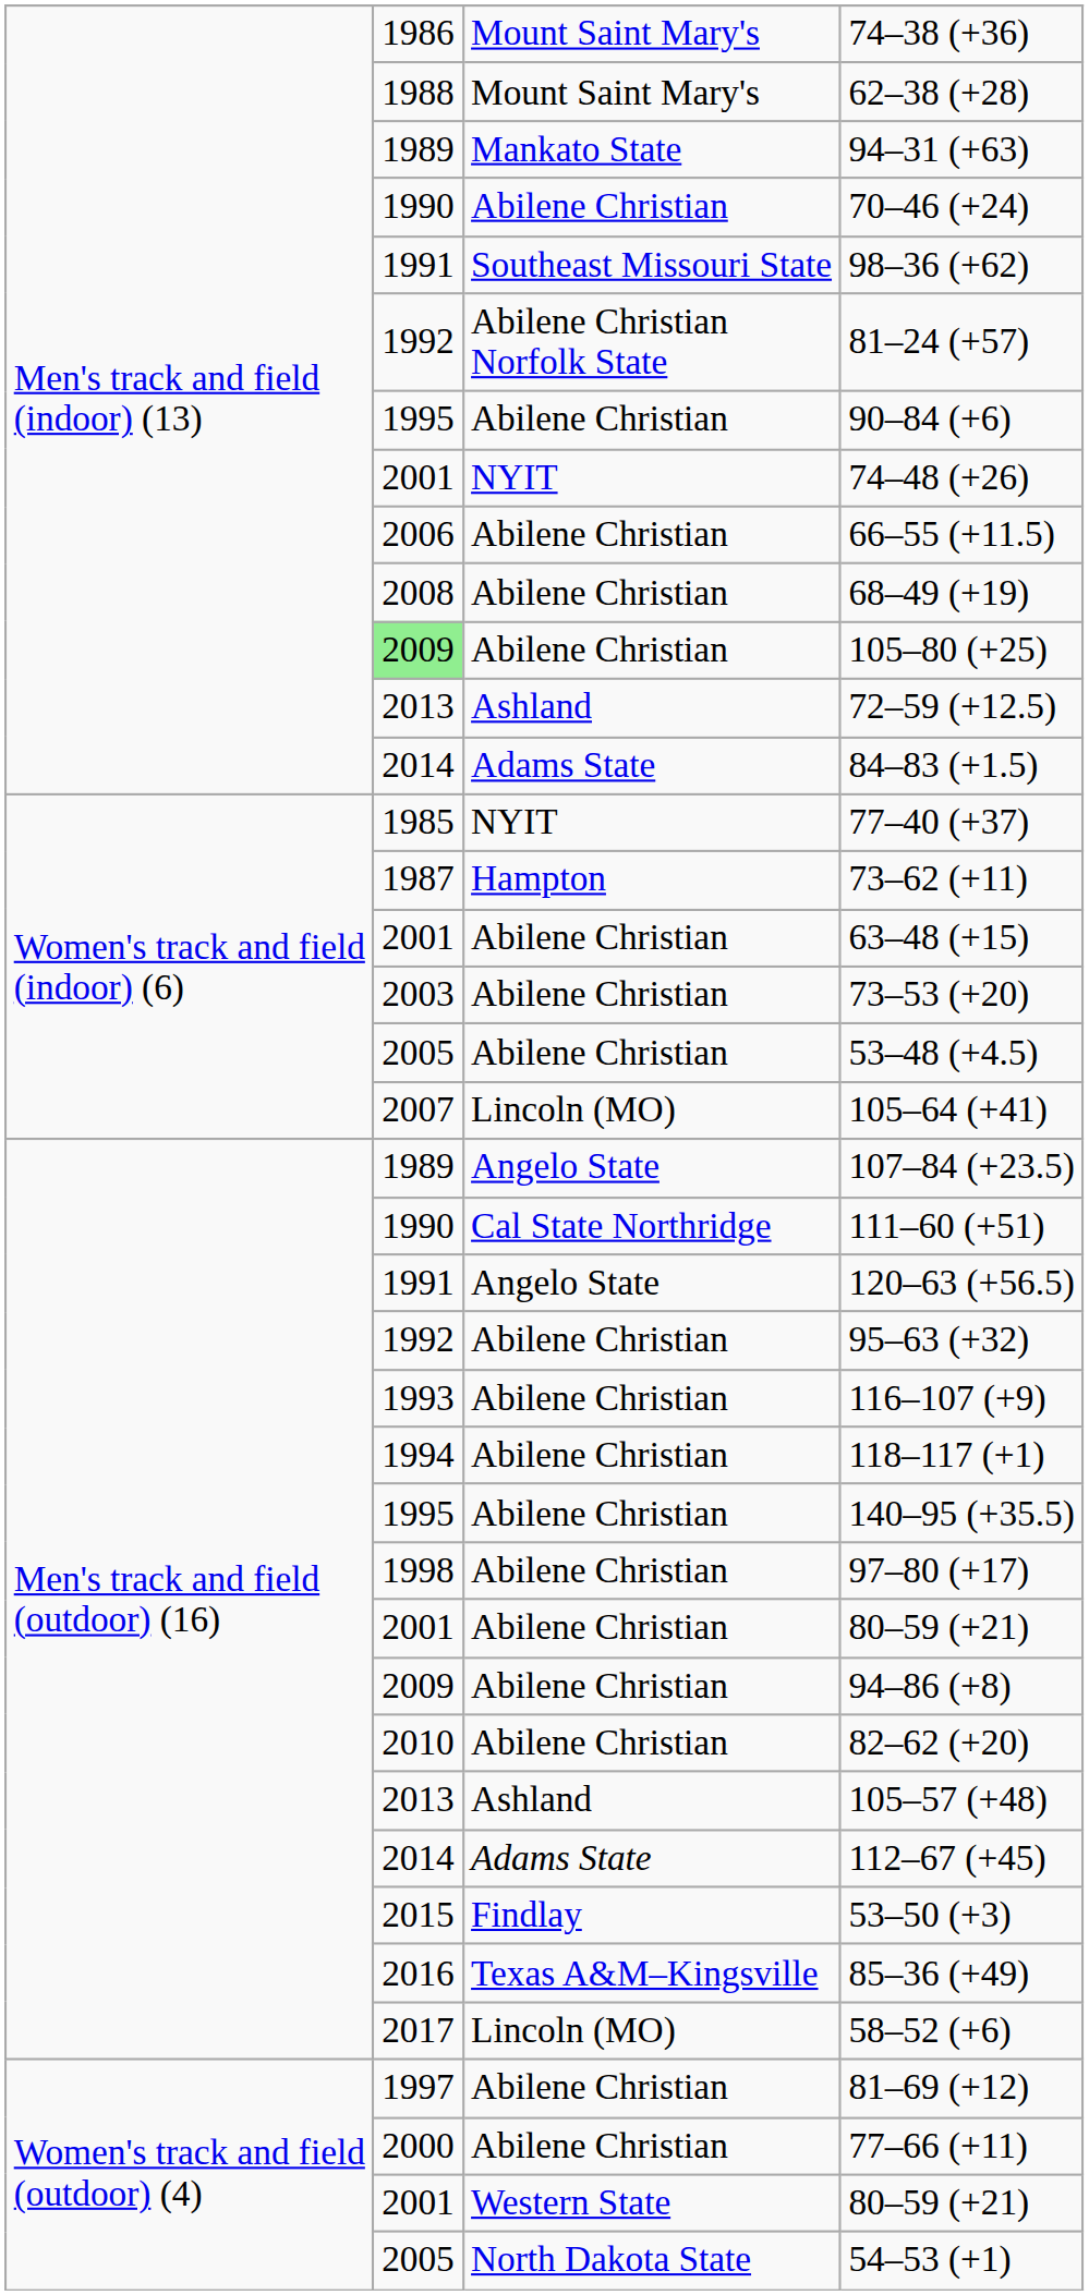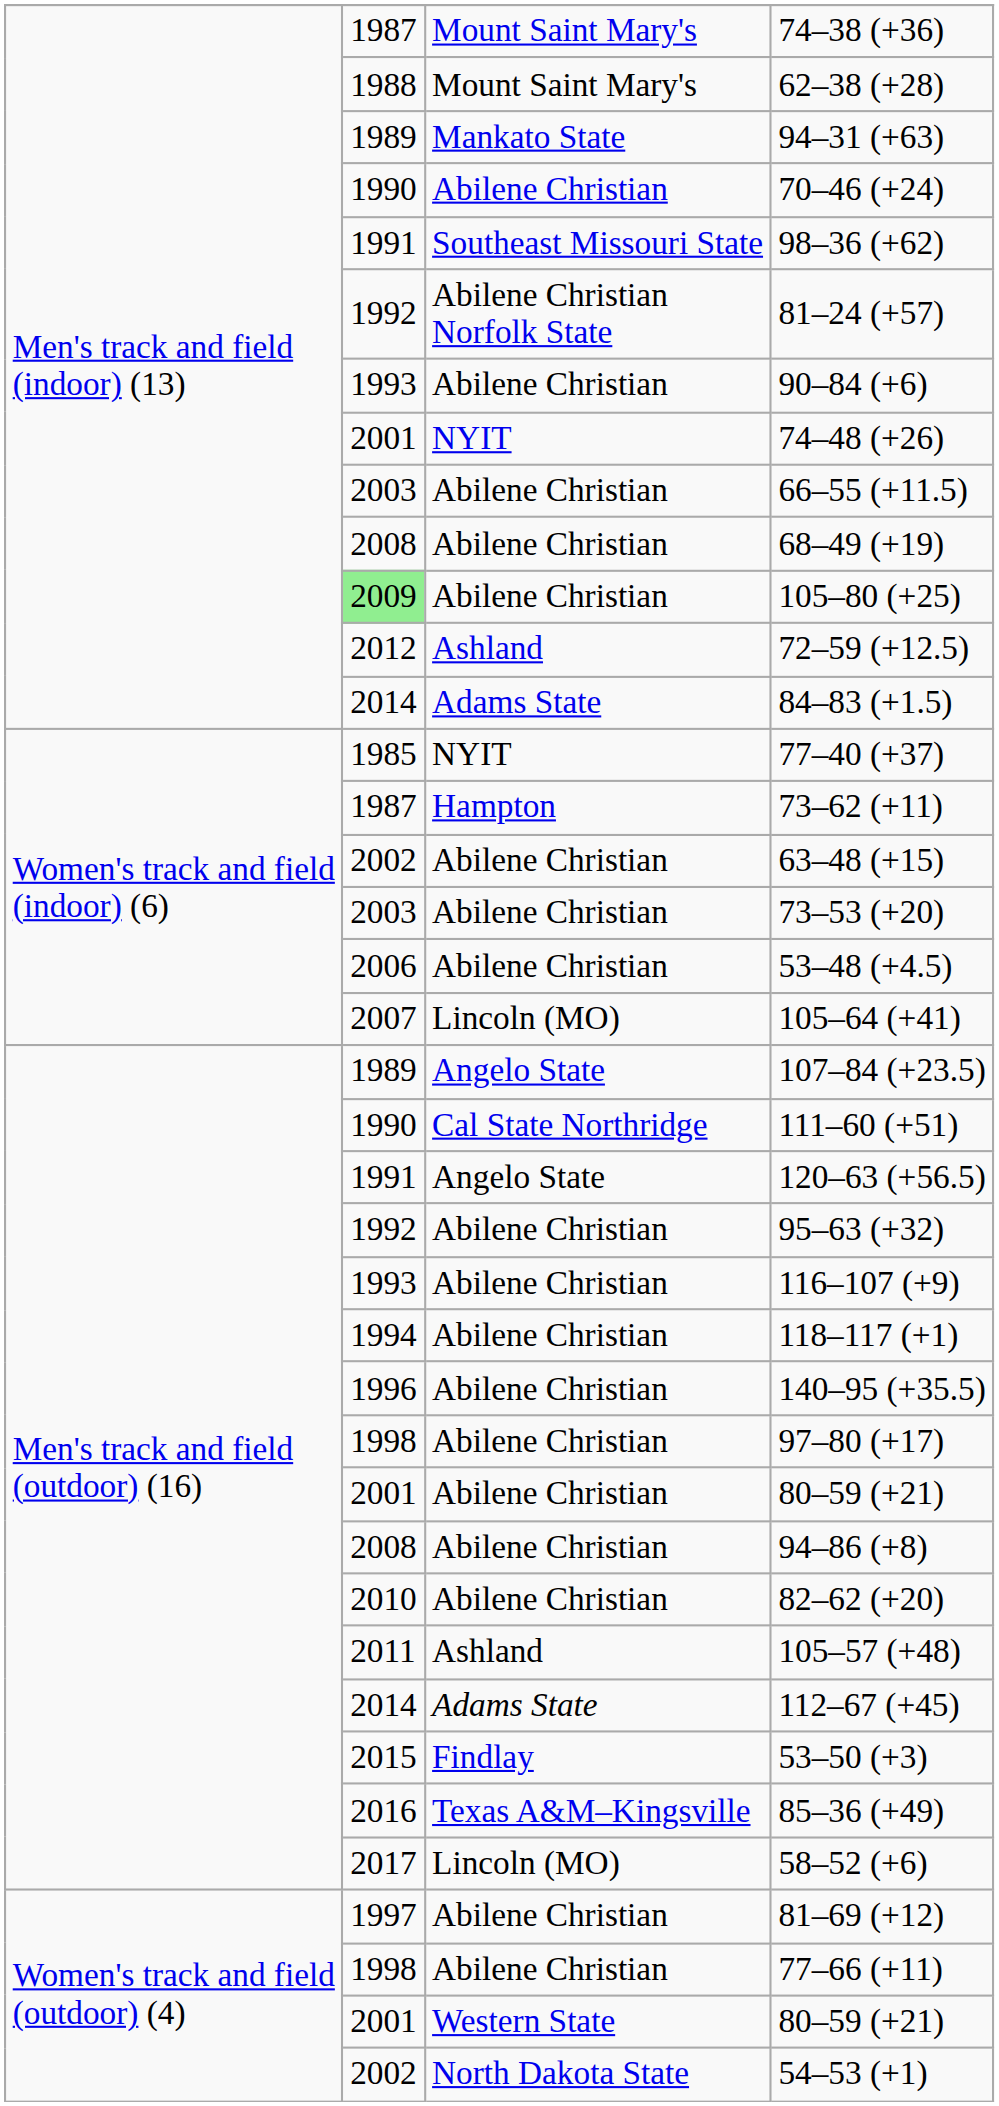74–38 (+36) | column 2: 1986 -> 1987
90–84 (+6) | column 2: 1995 -> 1993
66–55 (+11.5) | column 2: 2006 -> 2003
72–59 (+12.5) | column 2: 2013 -> 2012
63–48 (+15) | column 2: 2001 -> 2002
53–48 (+4.5) | column 2: 2005 -> 2006
140–95 (+35.5) | column 2: 1995 -> 1996
94–86 (+8) | column 2: 2009 -> 2008
105–57 (+48) | column 2: 2013 -> 2011
77–66 (+11) | column 2: 2000 -> 1998
54–53 (+1) | column 2: 2005 -> 2002
